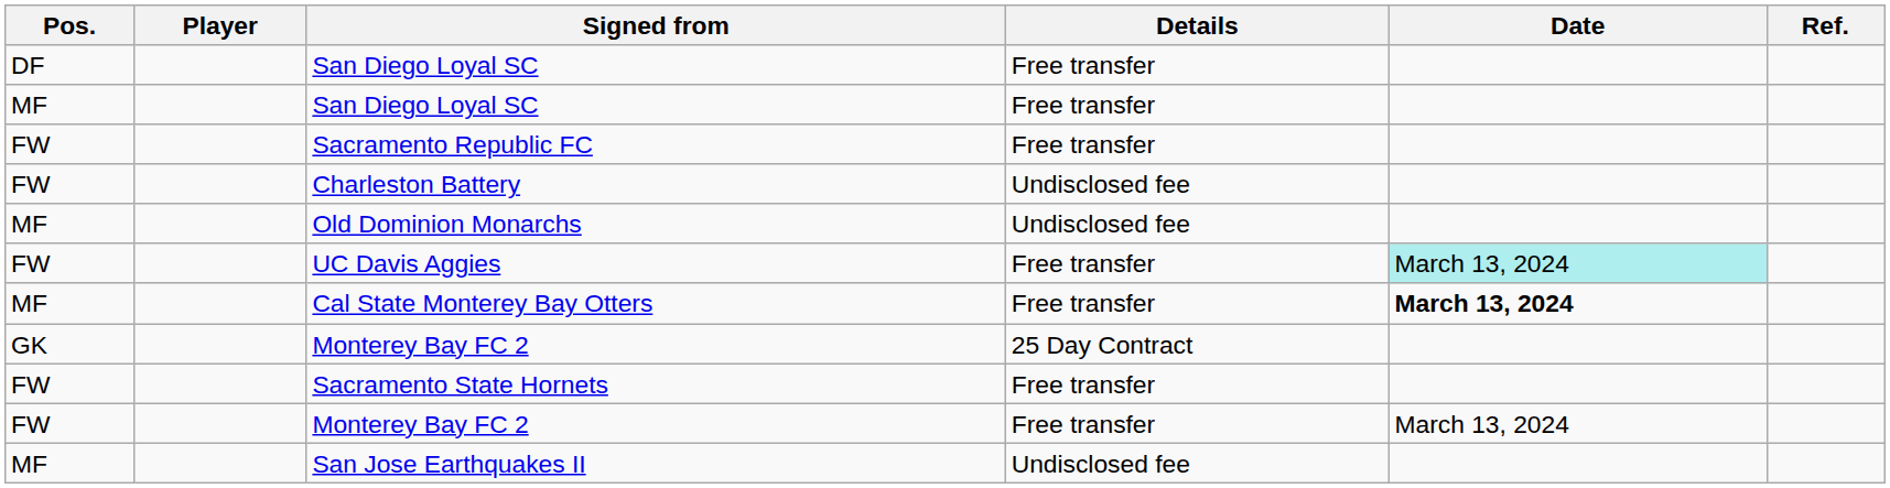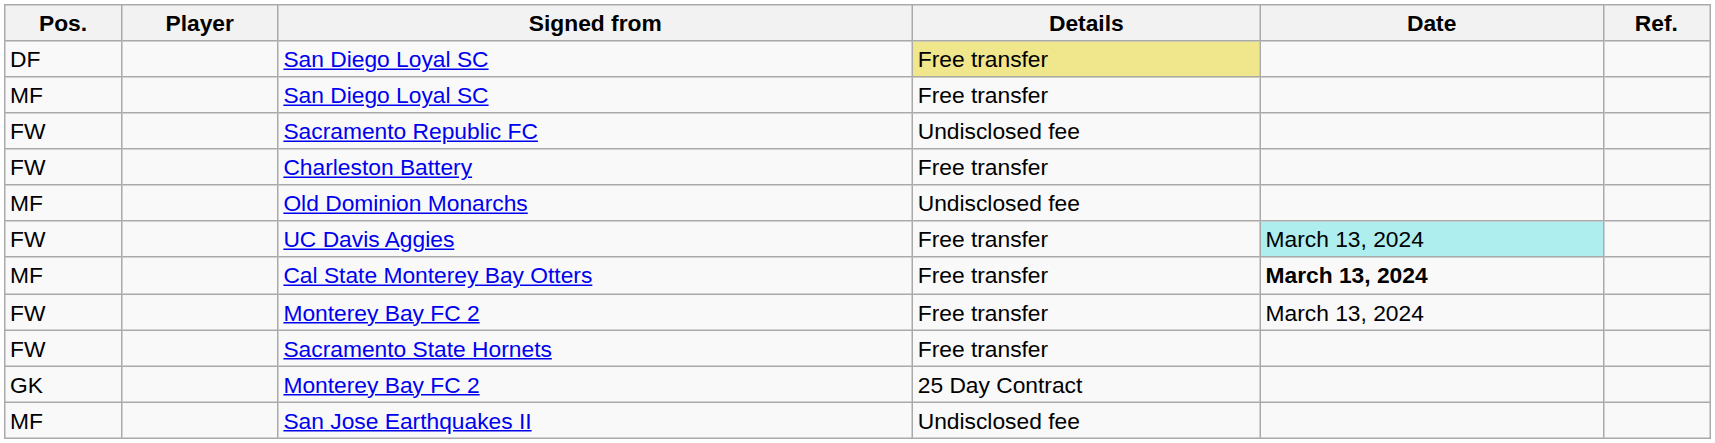DF / San Diego Loyal SC | Details: no background -> khaki background
Sacramento Republic FC | Details: Free transfer -> Undisclosed fee
Charleston Battery | Details: Undisclosed fee -> Free transfer
rows swapped: FW / Monterey Bay FC 2 <-> GK / Monterey Bay FC 2
